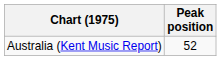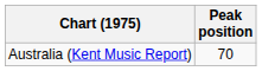Australia (Kent Music Report) | Peak position: 52 -> 70
